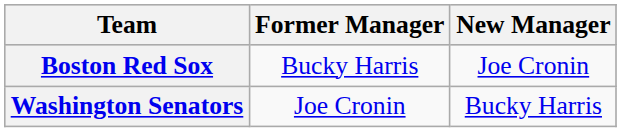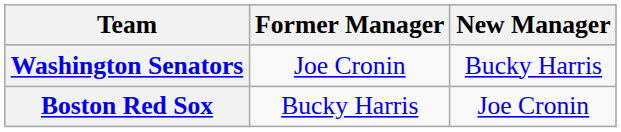rows swapped: Boston Red Sox <-> Washington Senators
